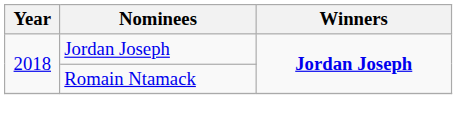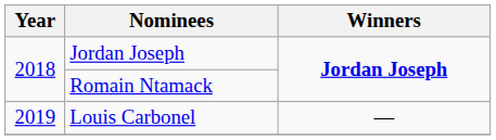+ row: 2019 | Louis Carbonel | —
